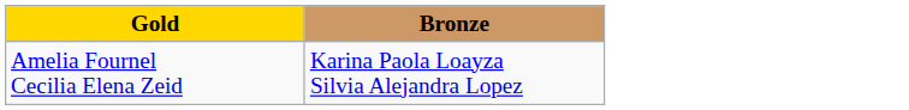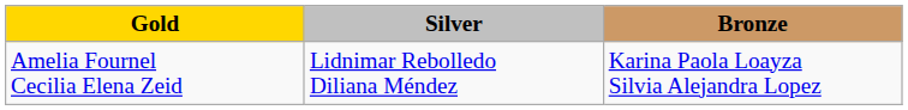+ column: Silver | Lidnimar Rebolledo Diliana Méndez
